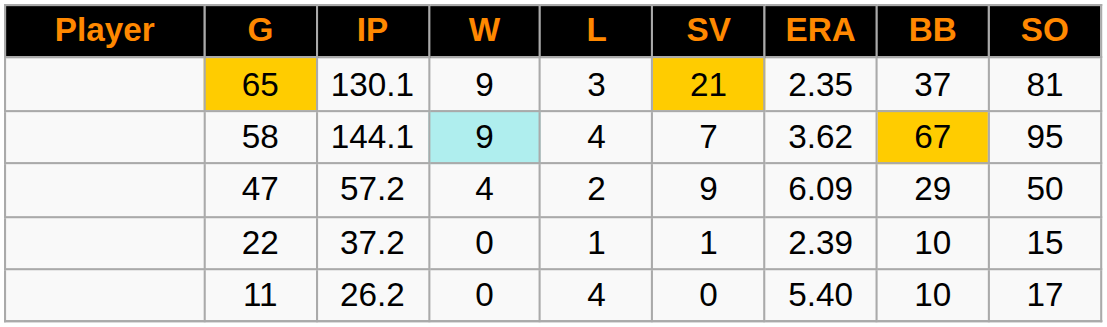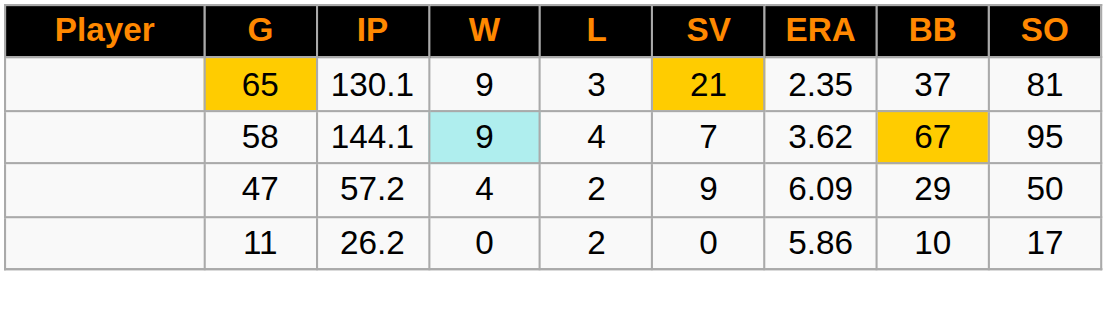- row: 22 | 37.2 | 0 | 1 | 1 | 2.39 | 10 | 15
11 | L: 4 -> 2
11 | ERA: 5.40 -> 5.86
